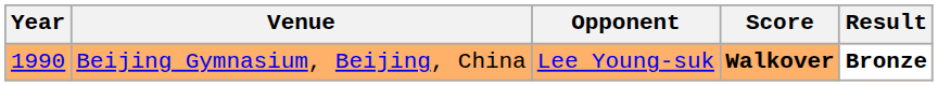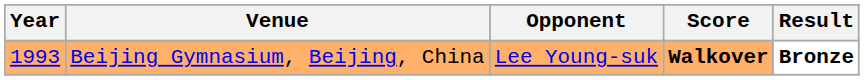Beijing Gymnasium, Beijing, China | Year: 1990 -> 1993
